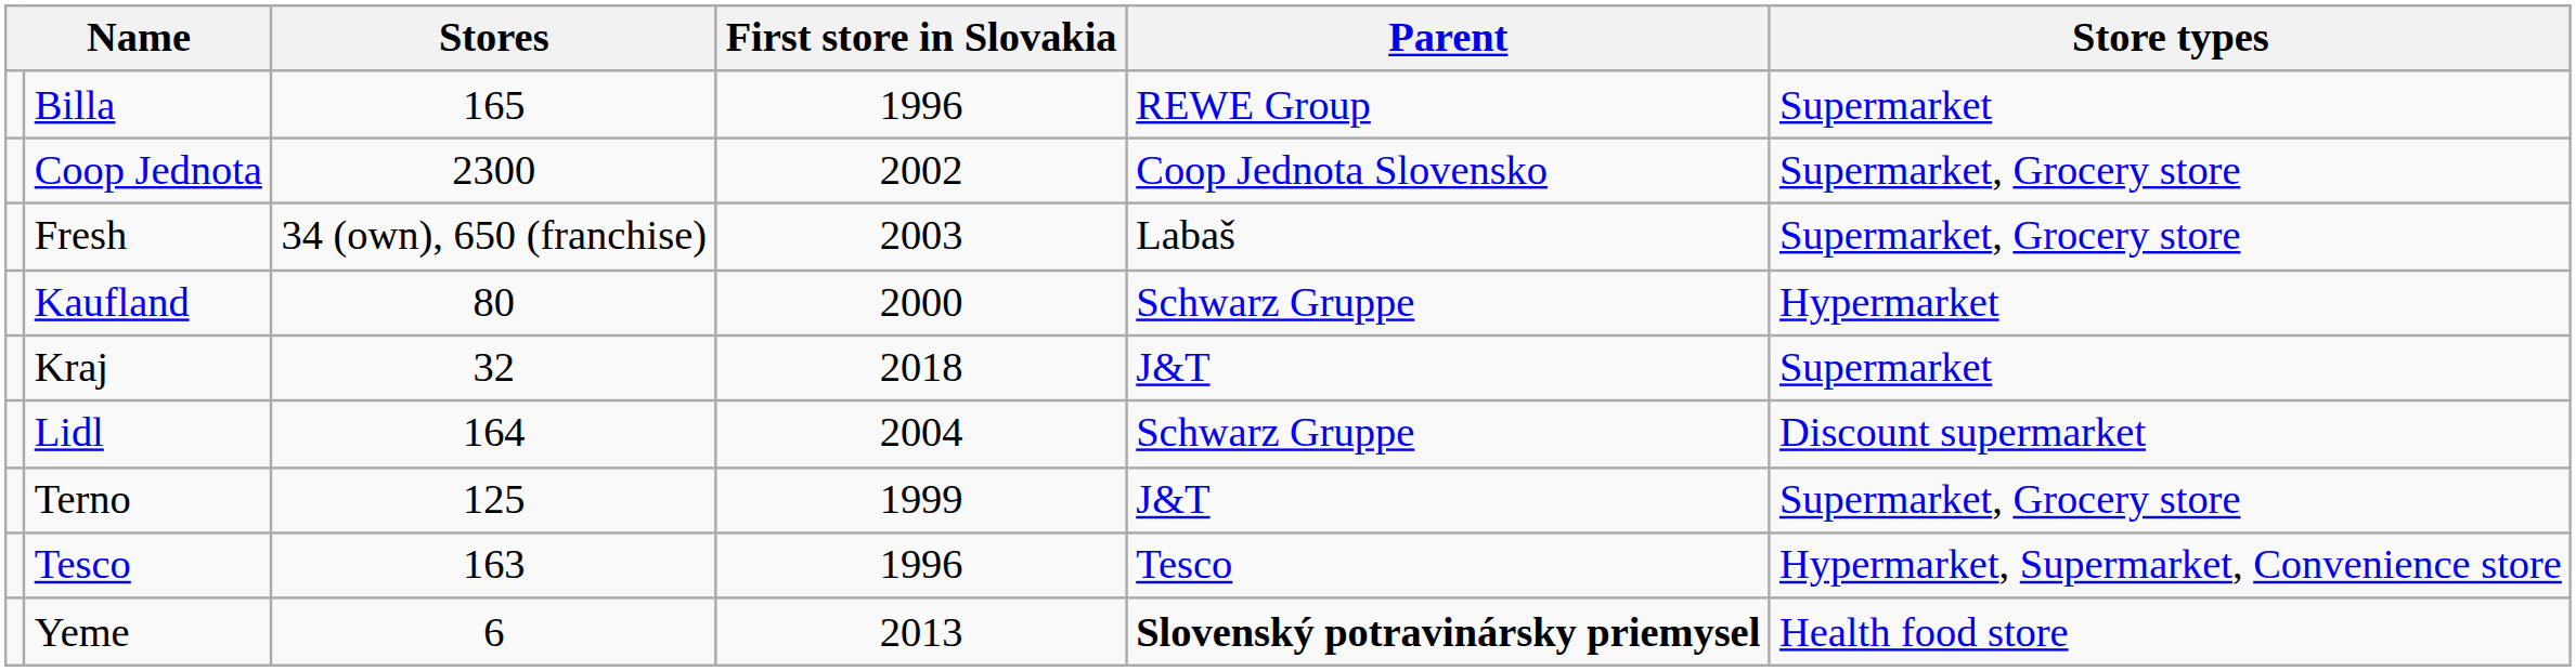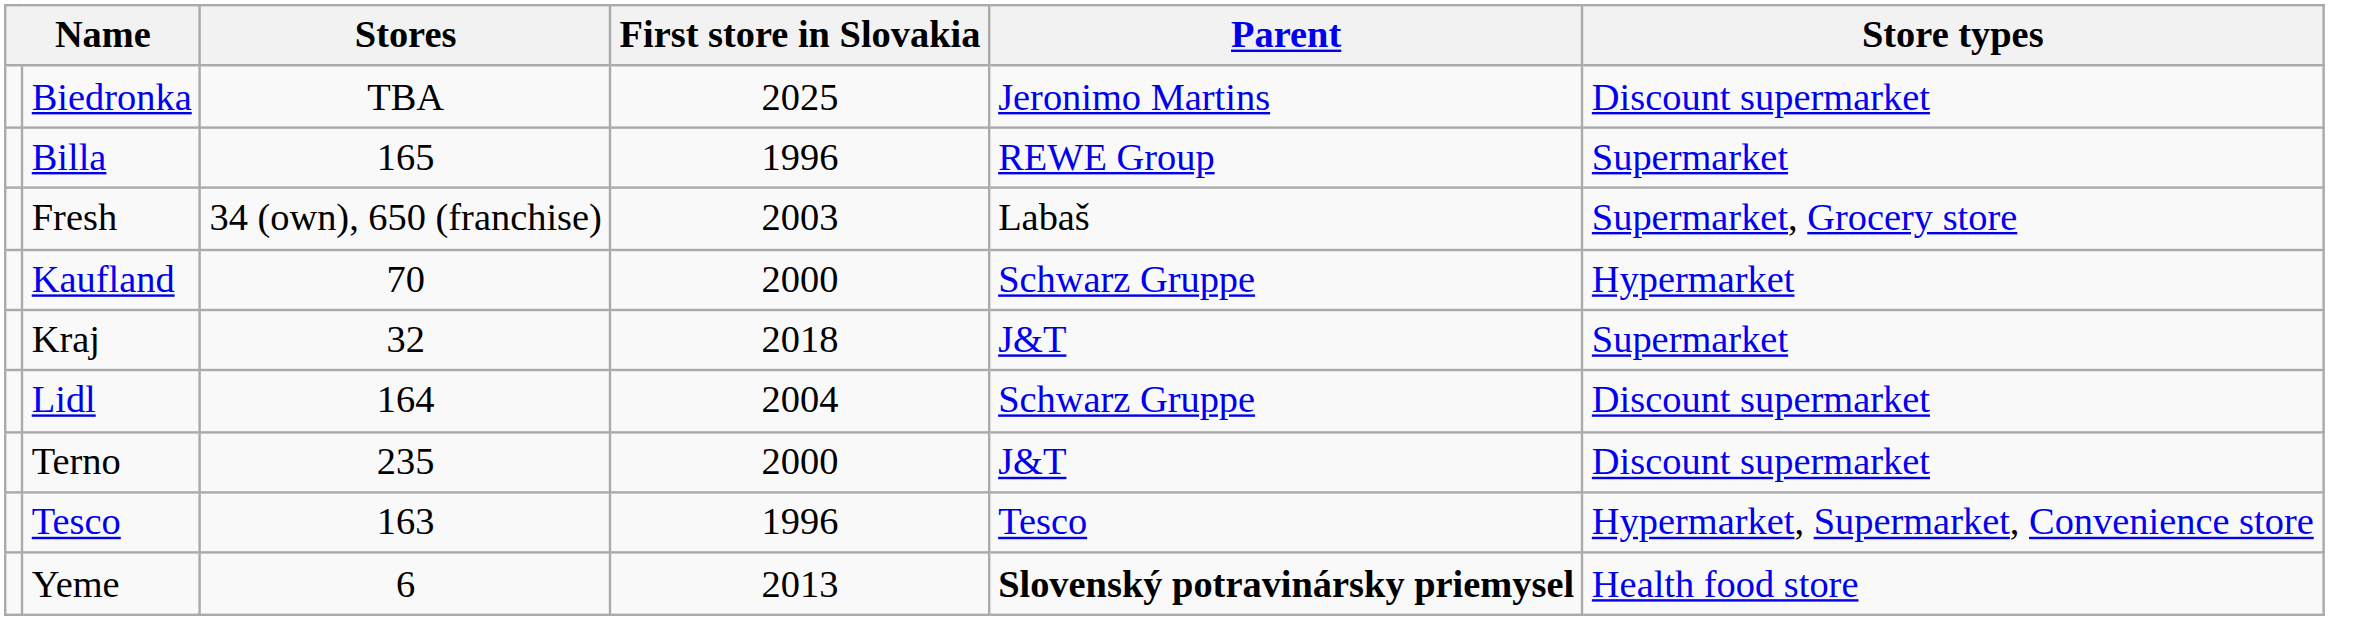+ row: Biedronka | TBA | 2025 | Jeronimo Martins | Discount supermarket
- row: Coop Jednota | 2300 | 2002 | Coop Jednota Slovensko | Supermarket, Grocery store
Kaufland | Stores: 80 -> 70
Terno | Stores: 125 -> 235
Terno | First store in Slovakia: 1999 -> 2000
Terno | Store types: Supermarket, Grocery store -> Discount supermarket
